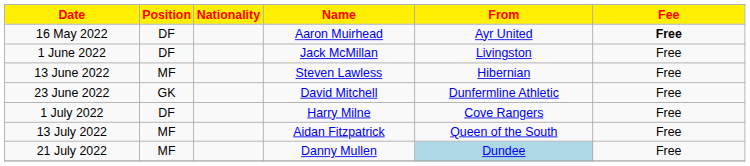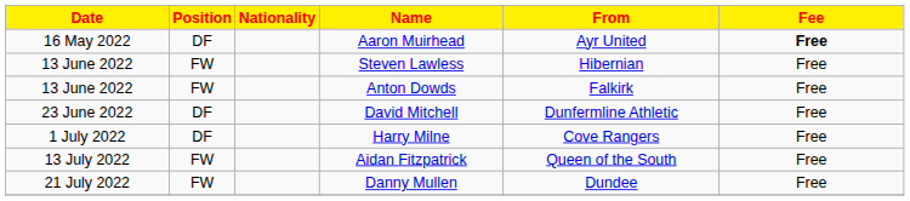- row: 1 June 2022 | DF | Jack McMillan | Livingston | Free
Steven Lawless | Position: MF -> FW
+ row: 13 June 2022 | FW | Anton Dowds | Falkirk | Free
David Mitchell | Position: GK -> DF
Aidan Fitzpatrick | Position: MF -> FW
Danny Mullen | Position: MF -> FW
Danny Mullen | From: lightblue background -> no background
